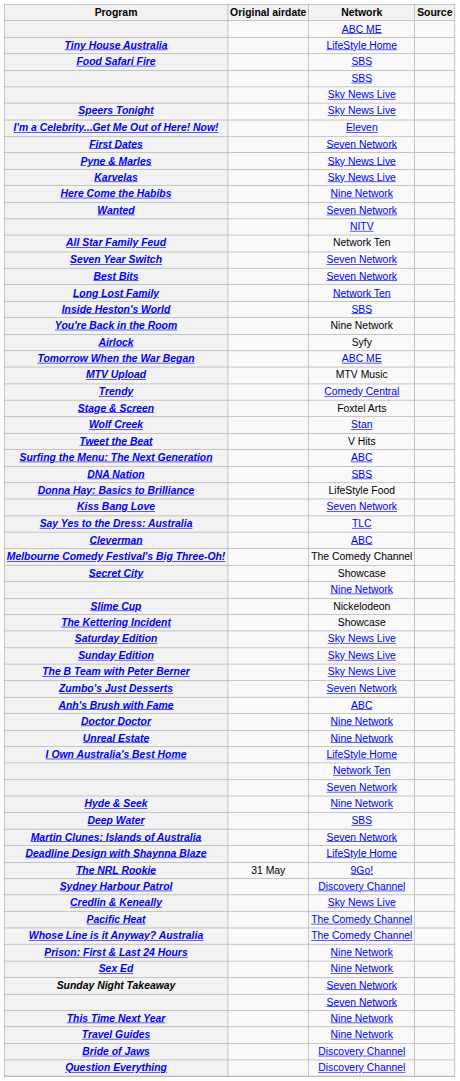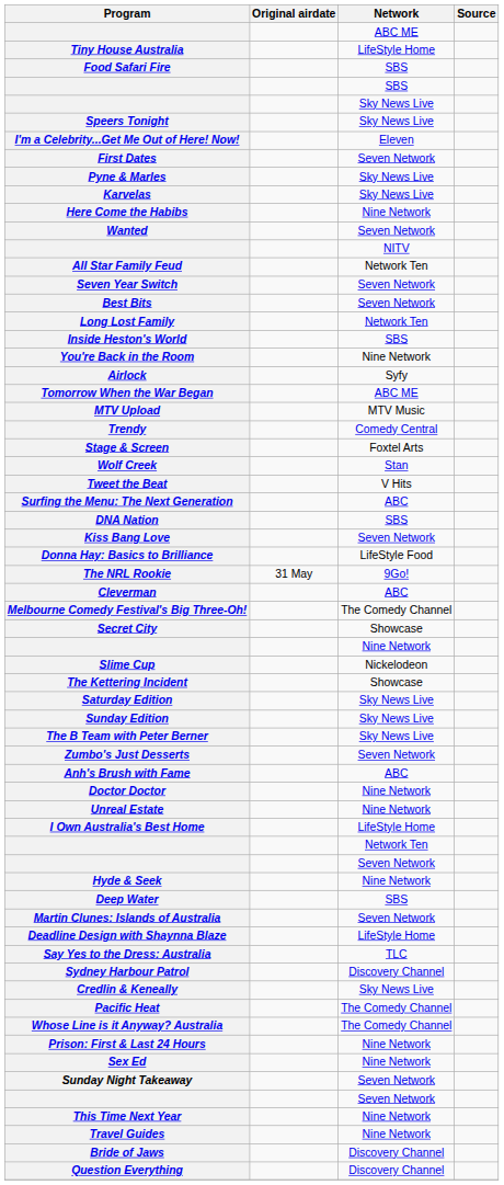rows swapped: Kiss Bang Love <-> Donna Hay: Basics to Brilliance
rows swapped: The NRL Rookie <-> Say Yes to the Dress: Australia
